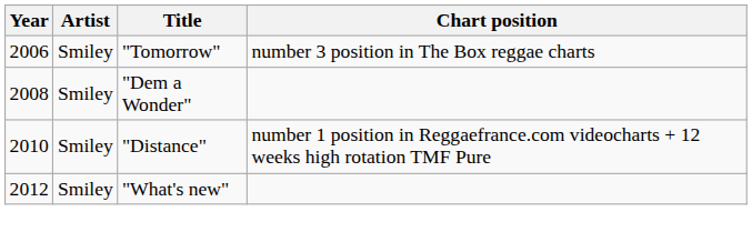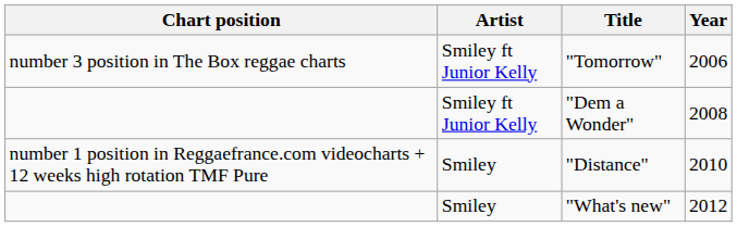columns swapped: Year <-> Chart position
"Tomorrow" | Artist: Smiley -> Smiley ft Junior Kelly
"Dem a Wonder" | Artist: Smiley -> Smiley ft Junior Kelly
